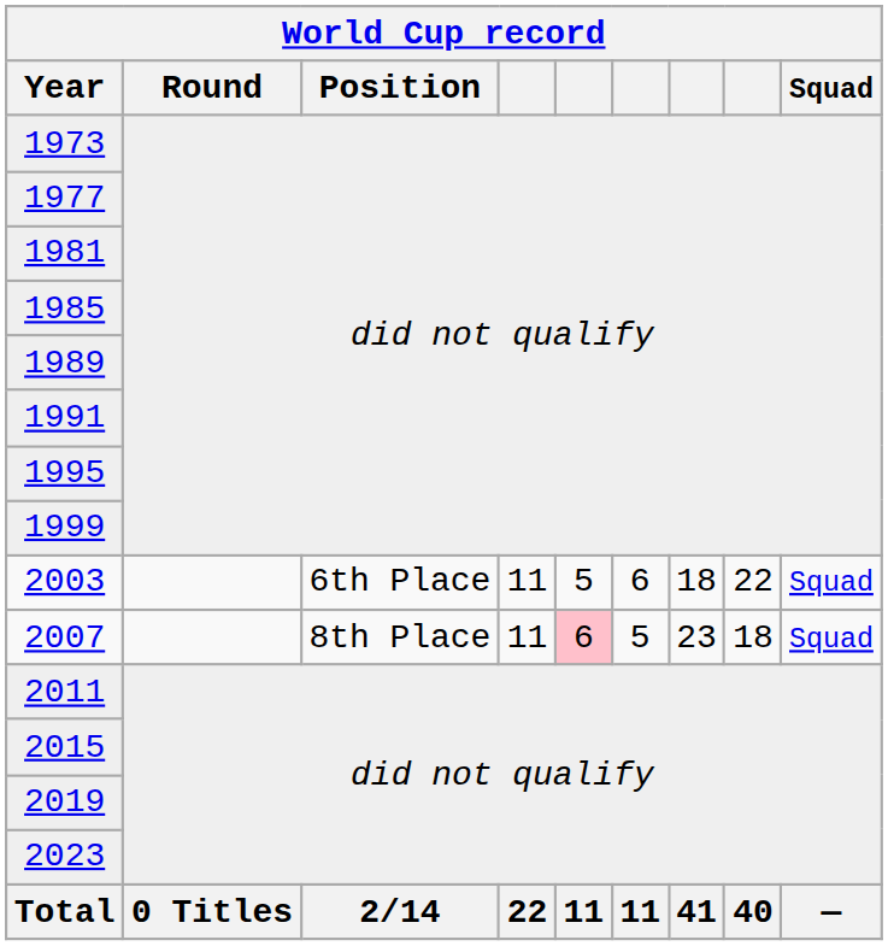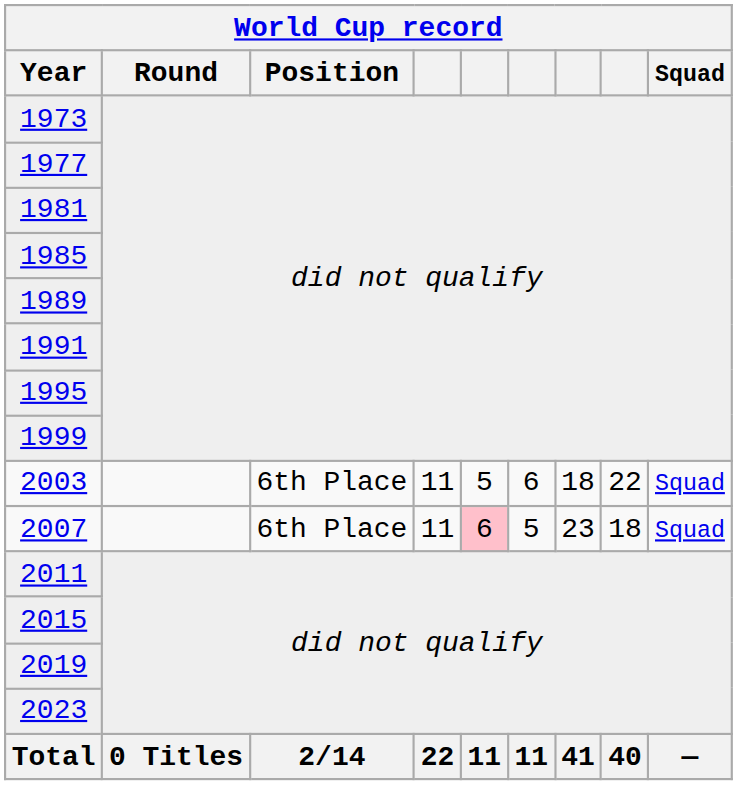2007 | Position: 8th Place -> 6th Place
